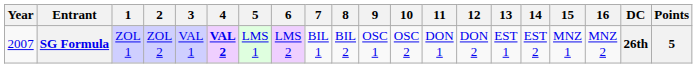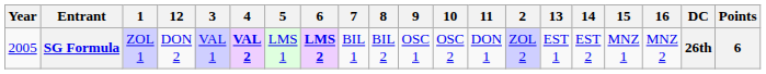columns swapped: 2 <-> 12
SG Formula | Year: 2007 -> 2005
SG Formula | 6: normal -> bold
SG Formula | Points: 5 -> 6
